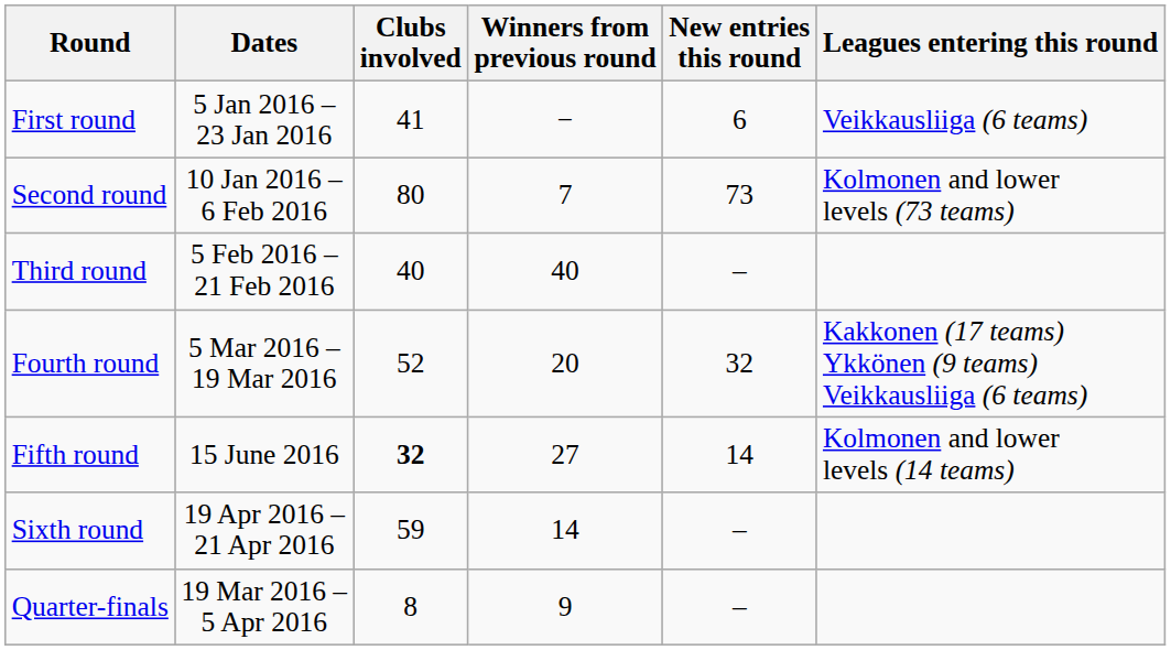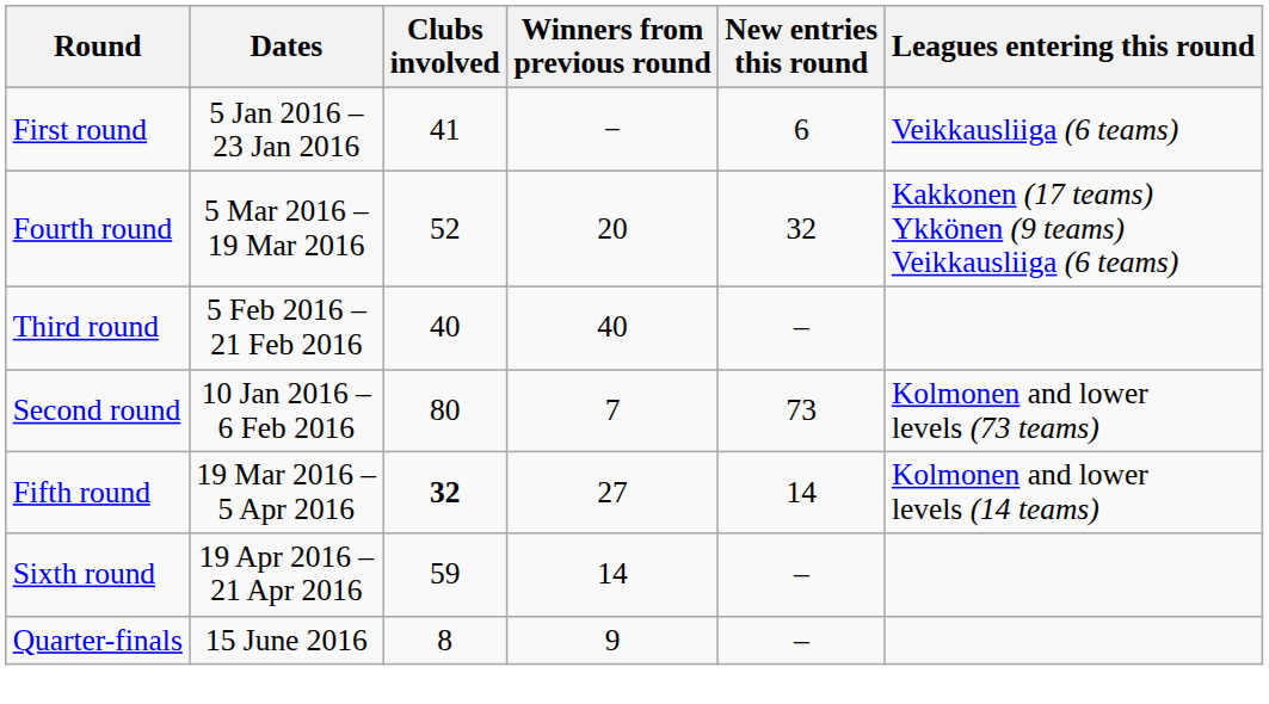rows swapped: Second round <-> Fourth round
Fifth round | Dates: 15 June 2016 -> 19 Mar 2016 – 5 Apr 2016
Quarter-finals | Dates: 19 Mar 2016 – 5 Apr 2016 -> 15 June 2016
